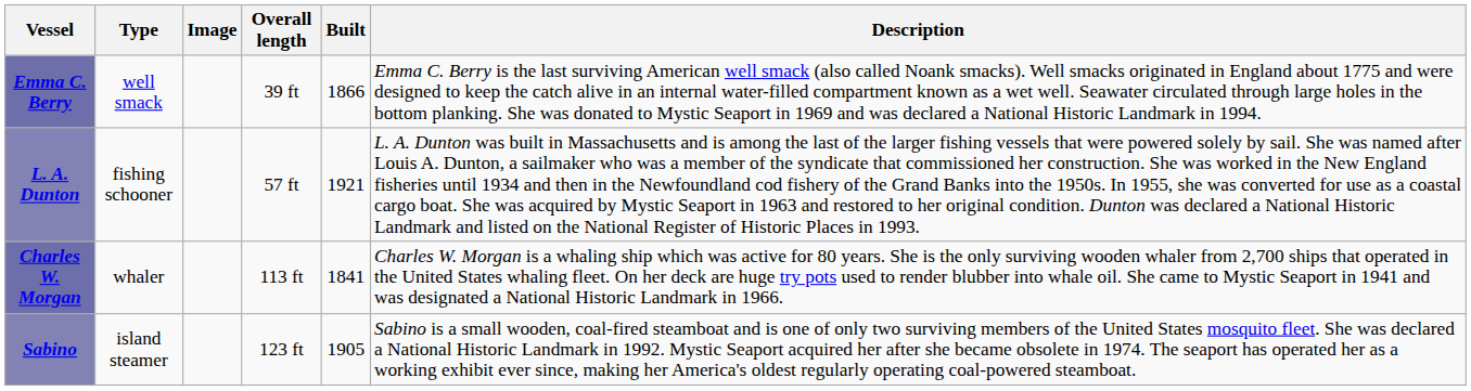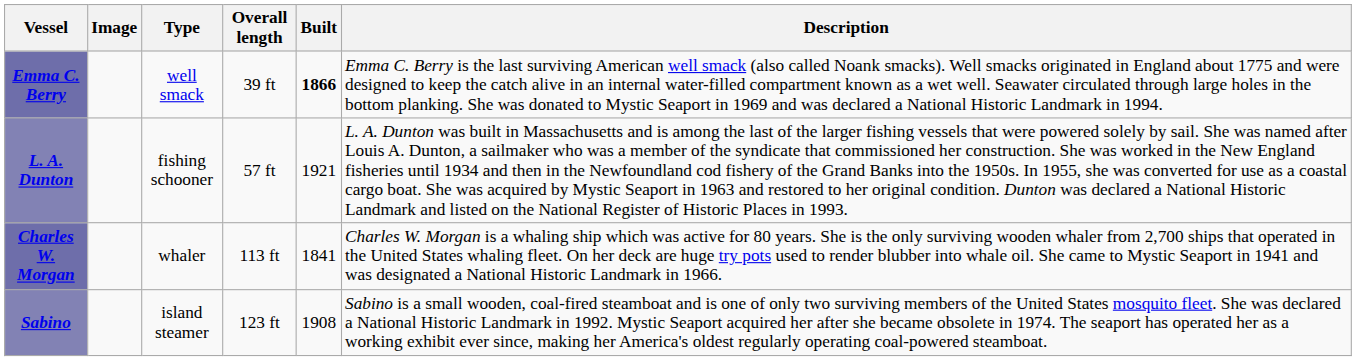columns swapped: Image <-> Type
Emma C. Berry | Built: normal -> bold
Sabino | Built: 1905 -> 1908
